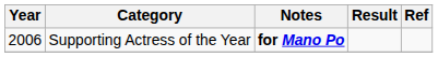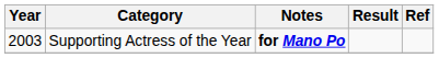Supporting Actress of the Year | Year: 2006 -> 2003
